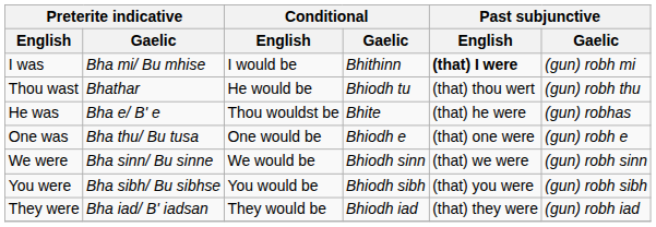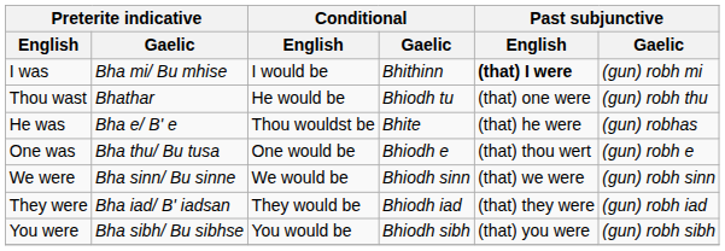Thou wast | Past subjunctive / English: (that) thou wert -> (that) one were
One was | Past subjunctive / English: (that) one were -> (that) thou wert
rows swapped: You were <-> They were
